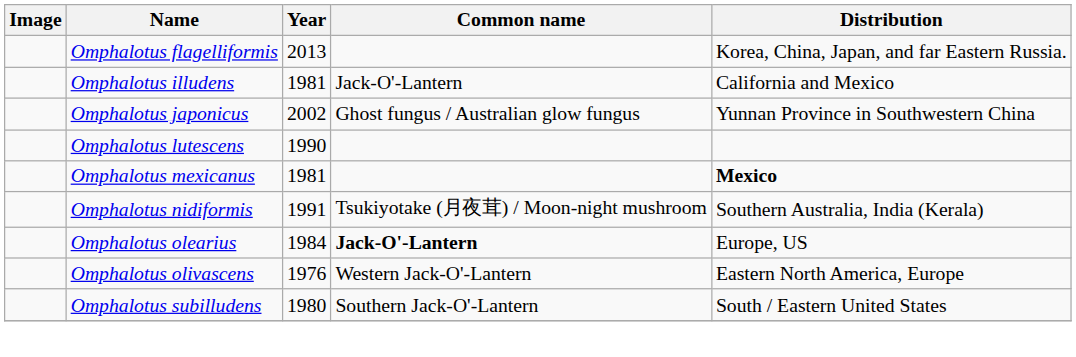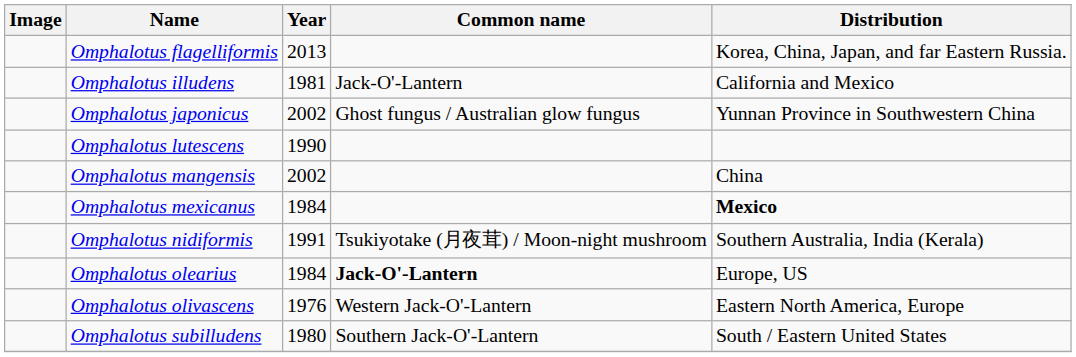+ row: Omphalotus mangensis | 2002 | China
Omphalotus mexicanus | Year: 1981 -> 1984
